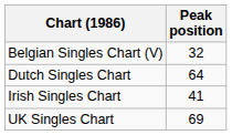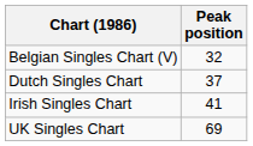Dutch Singles Chart | Peak position: 64 -> 37
